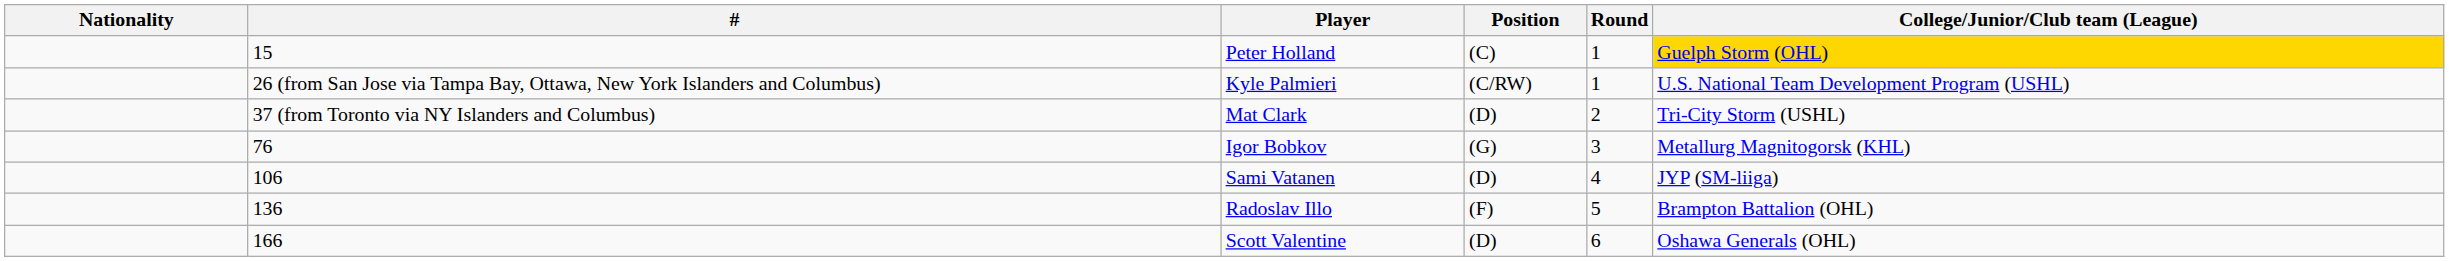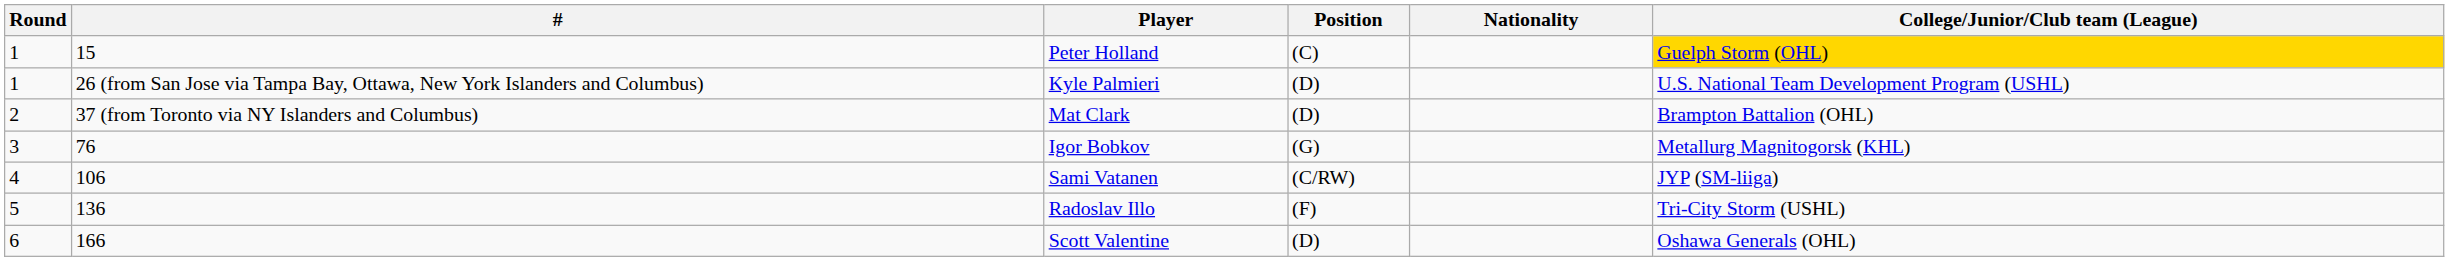columns swapped: Round <-> Nationality
Kyle Palmieri | Position: (C/RW) -> (D)
Mat Clark | College/Junior/Club team (League): Tri-City Storm (USHL) -> Brampton Battalion (OHL)
Sami Vatanen | Position: (D) -> (C/RW)
Radoslav Illo | College/Junior/Club team (League): Brampton Battalion (OHL) -> Tri-City Storm (USHL)
